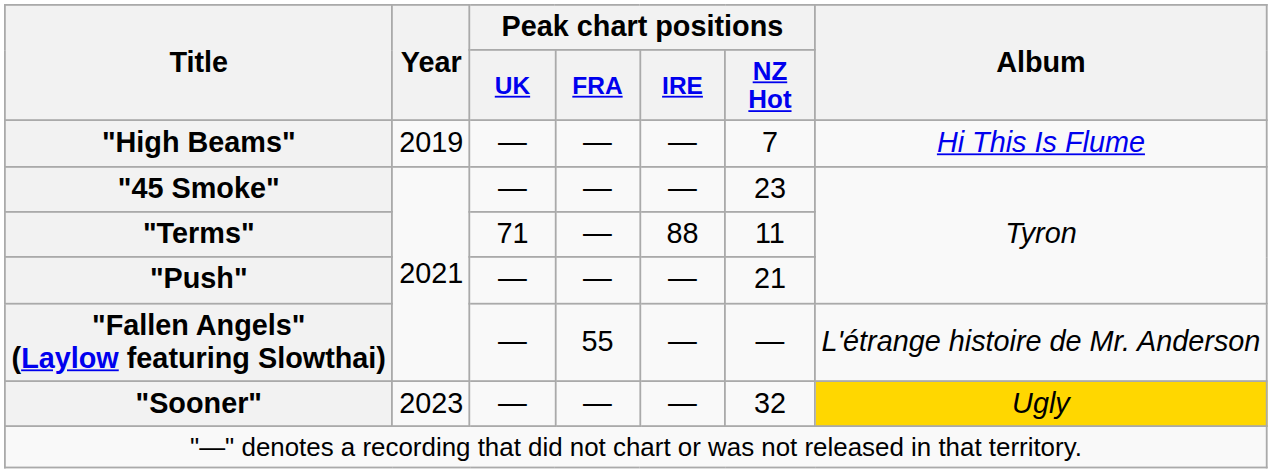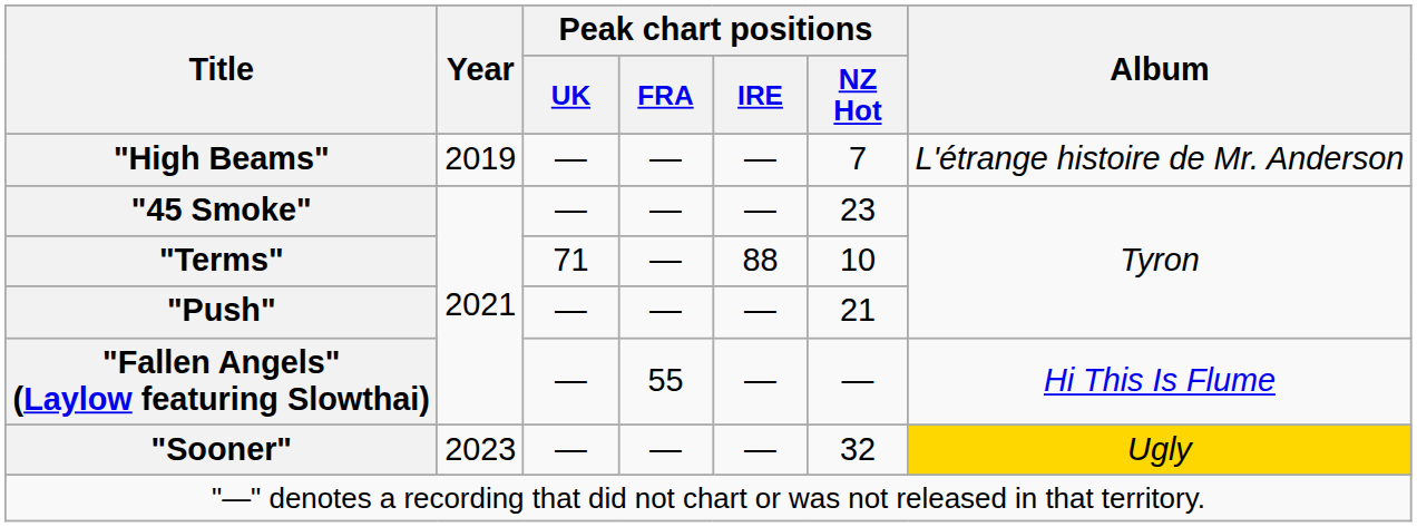"High Beams" | Album: Hi This Is Flume -> L'étrange histoire de Mr. Anderson
"Terms" | Peak chart positions / NZ Hot: 11 -> 10
"Fallen Angels" (Laylow featuring Slowthai) | Album: L'étrange histoire de Mr. Anderson -> Hi This Is Flume
